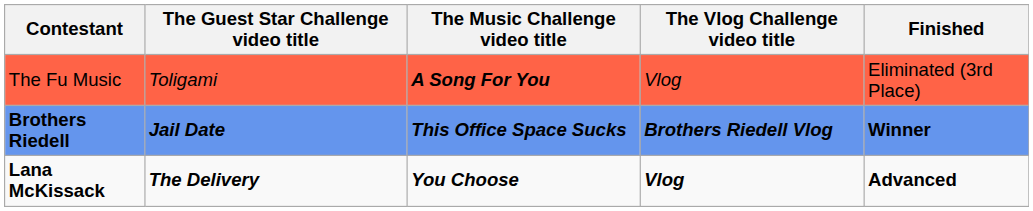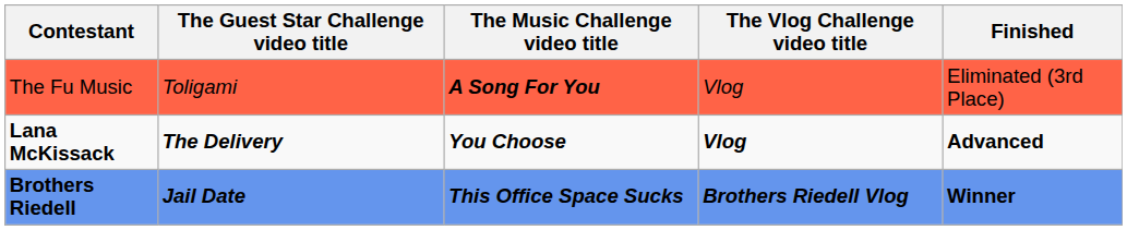rows swapped: Lana McKissack <-> Brothers Riedell
